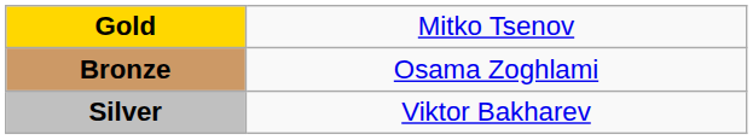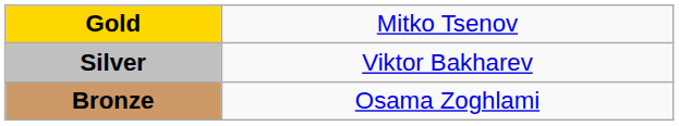rows swapped: Silver <-> Bronze
